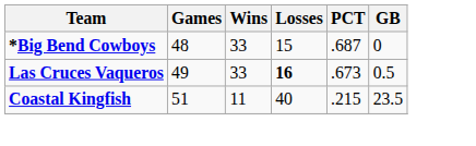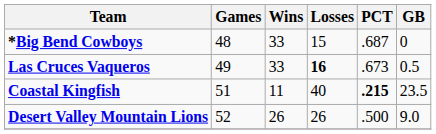Coastal Kingfish | PCT: normal -> bold
+ row: Desert Valley Mountain Lions | 52 | 26 | 26 | .500 | 9.0
